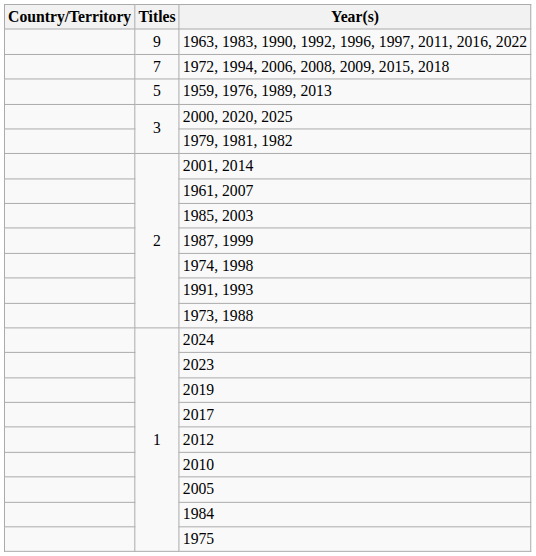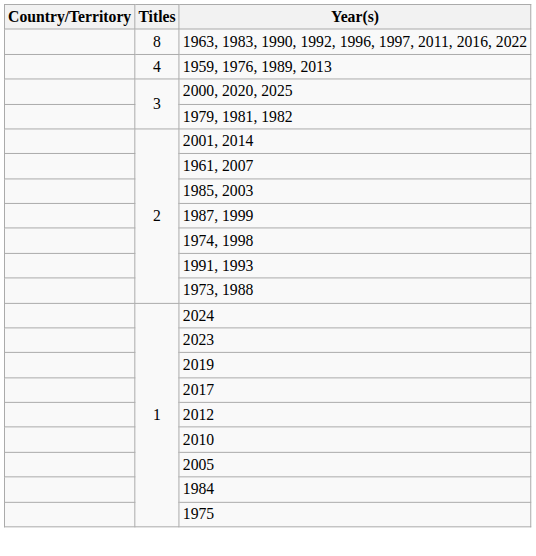1963, 1983, 1990, 1992, 1996, 1997, 2011, 2016, 2022 | Titles: 9 -> 8
- row: 7 | 1972, 1994, 2006, 2008, 2009, 2015, 2018
1959, 1976, 1989, 2013 | Titles: 5 -> 4
